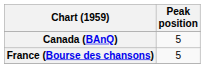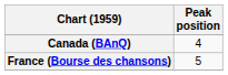Canada (BAnQ) | Peak position: 5 -> 4
